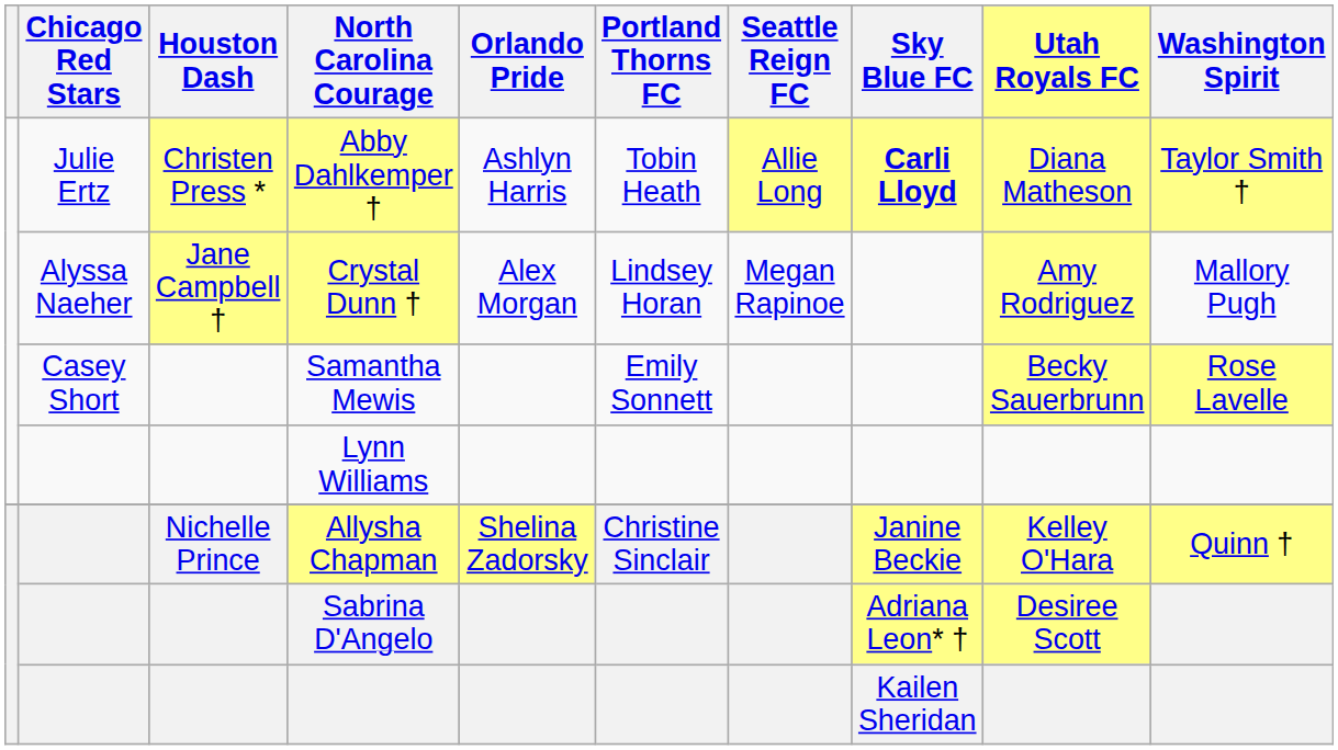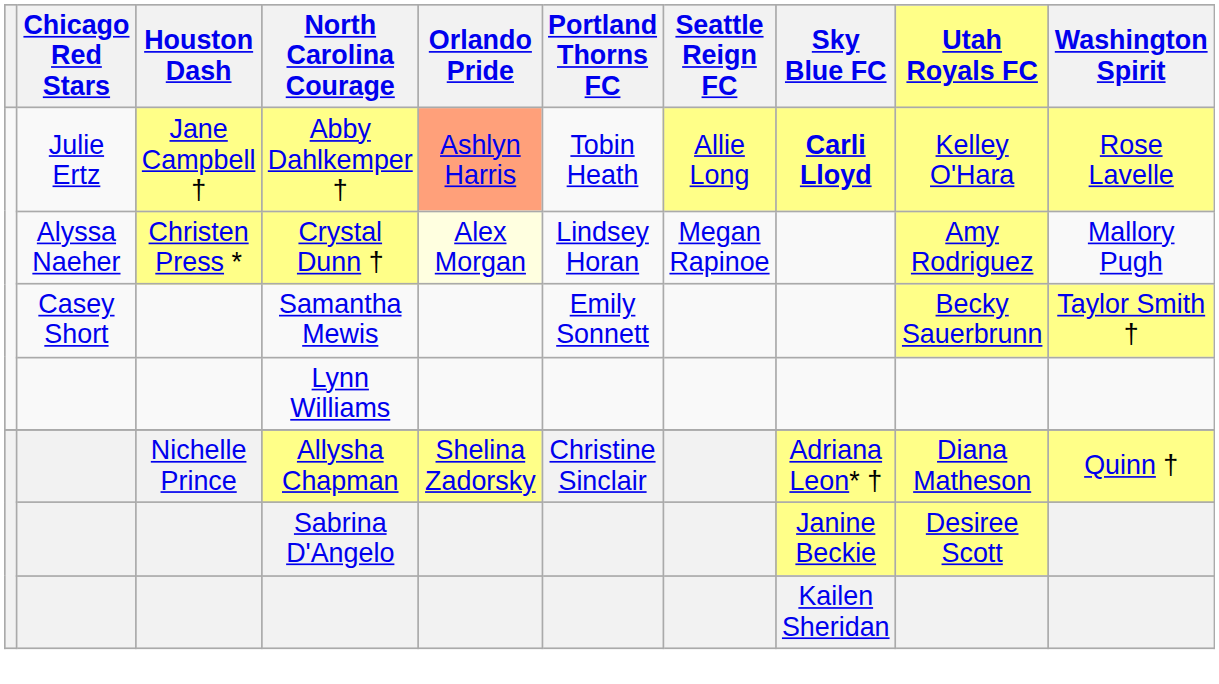Abby Dahlkemper † | Houston Dash: Christen Press * -> Jane Campbell †
Abby Dahlkemper † | Orlando Pride: no background -> lightsalmon background
Abby Dahlkemper † | Utah Royals FC: Diana Matheson -> Kelley O'Hara
Abby Dahlkemper † | Washington Spirit: Taylor Smith † -> Rose Lavelle
Crystal Dunn † | Houston Dash: Jane Campbell † -> Christen Press *
Crystal Dunn † | Orlando Pride: no background -> lightyellow background
Samantha Mewis | Washington Spirit: Rose Lavelle -> Taylor Smith †
Allysha Chapman | Sky Blue FC: Janine Beckie -> Adriana Leon* †
Allysha Chapman | Utah Royals FC: Kelley O'Hara -> Diana Matheson
Sabrina D'Angelo | Sky Blue FC: Adriana Leon* † -> Janine Beckie
